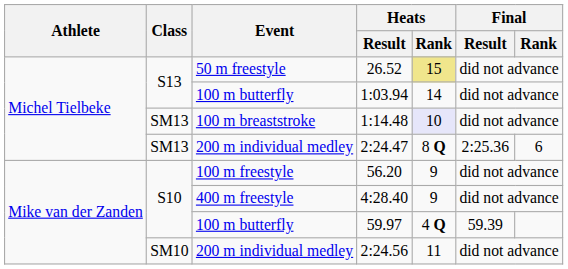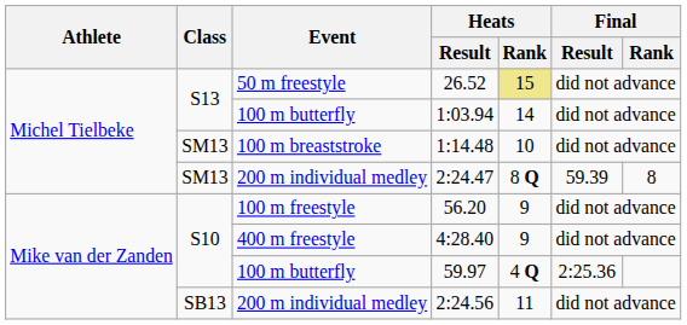1:14.48 | Heats / Rank: lavender background -> no background
2:24.47 | Final / Result: 2:25.36 -> 59.39
2:24.47 | Final / Rank: 6 -> 8
59.97 | Final / Result: 59.39 -> 2:25.36
2:24.56 | Class: SM10 -> SB13
